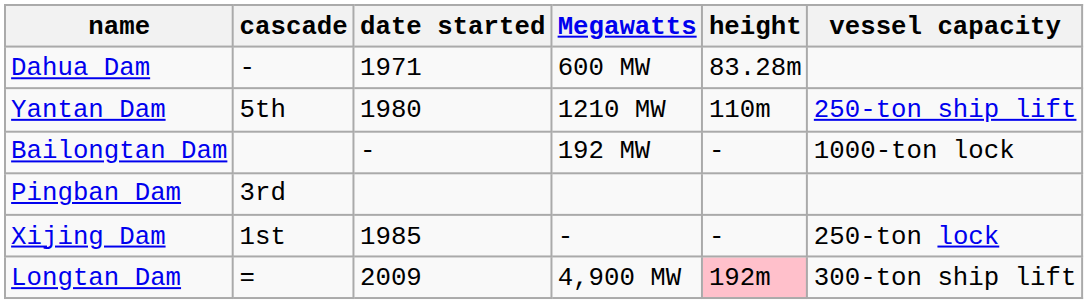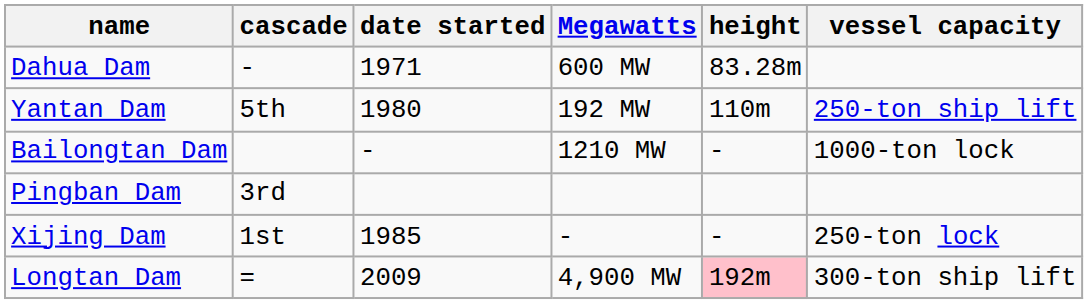Yantan Dam | Megawatts: 1210 MW -> 192 MW
Bailongtan Dam | Megawatts: 192 MW -> 1210 MW
